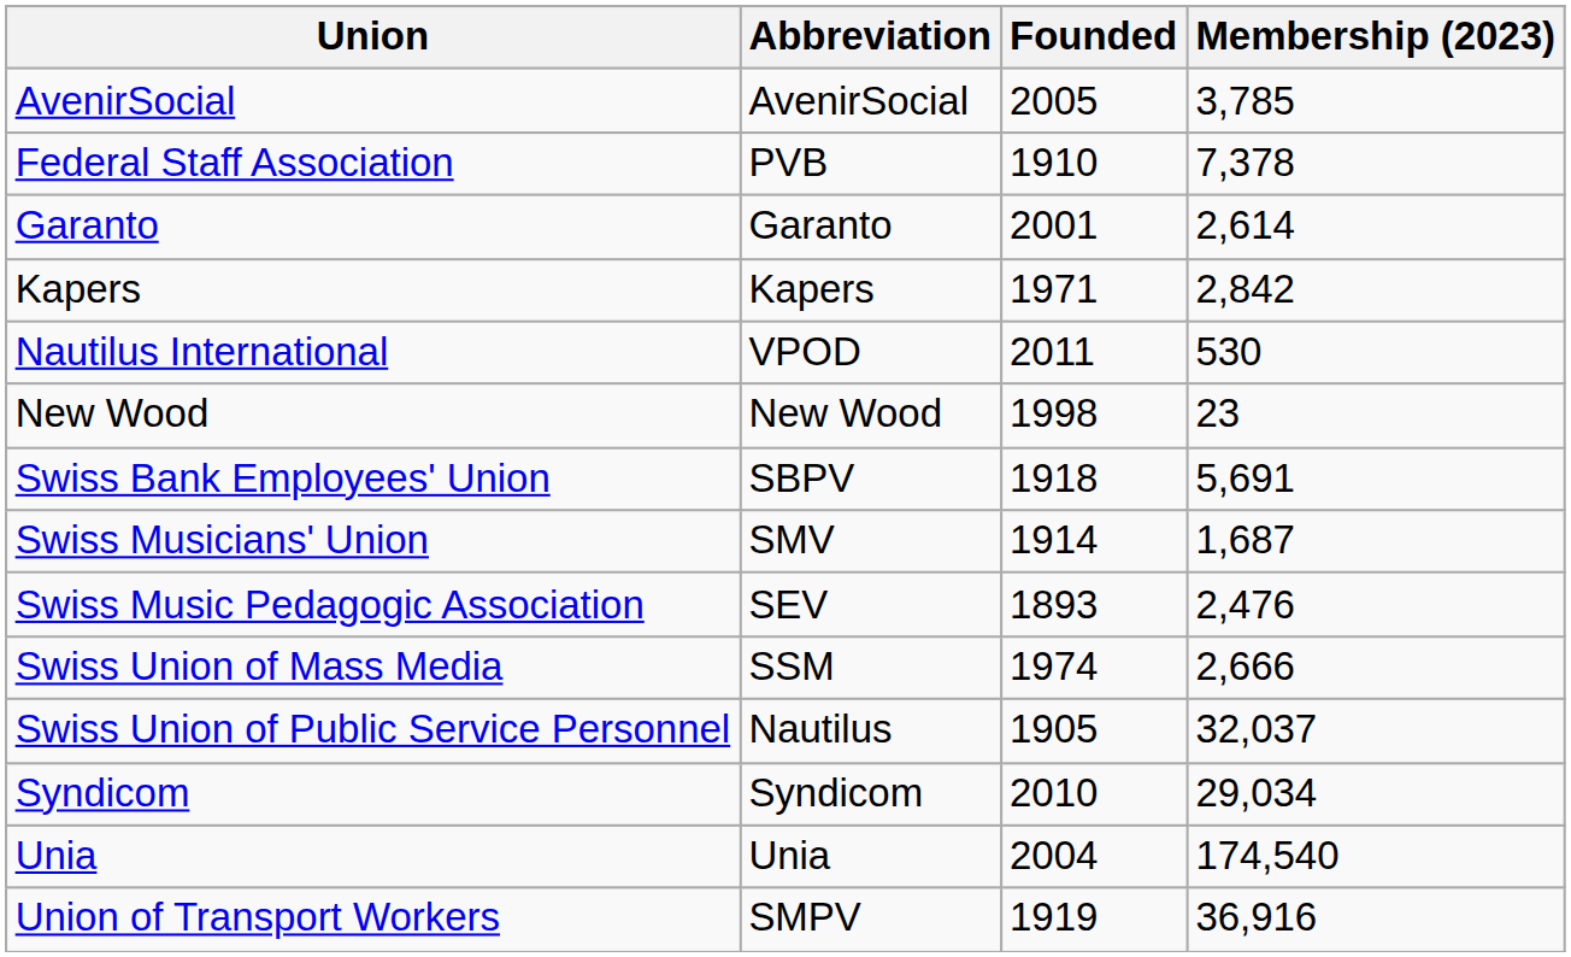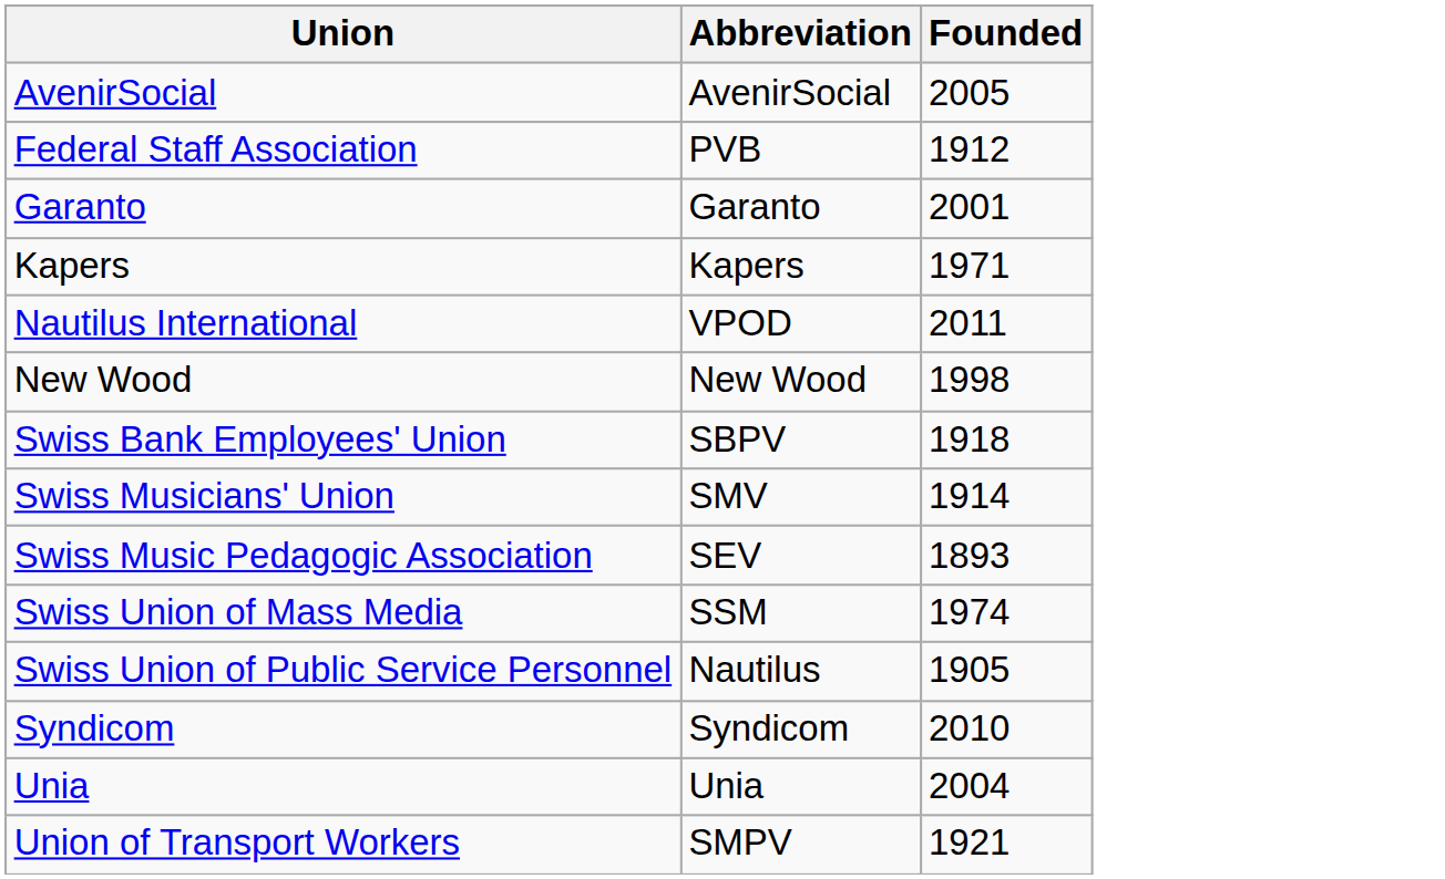- column: Membership (2023) | 3,785 | 7,378 | 2,614 | 2,842 | 530 | 23 | 5,691 | 1,687 | 2,476 | 2,666 | 32,037 | 29,034 | 174,540 | 36,916
Federal Staff Association | Founded: 1910 -> 1912
Union of Transport Workers | Founded: 1919 -> 1921
